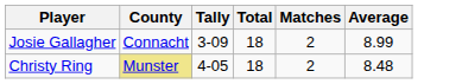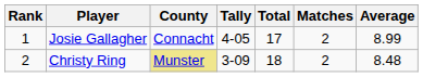+ column: Rank | 1 | 2
Josie Gallagher | Tally: 3-09 -> 4-05
Josie Gallagher | Total: 18 -> 17
Christy Ring | Tally: 4-05 -> 3-09
